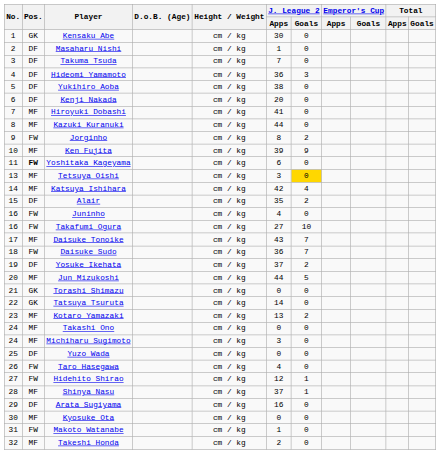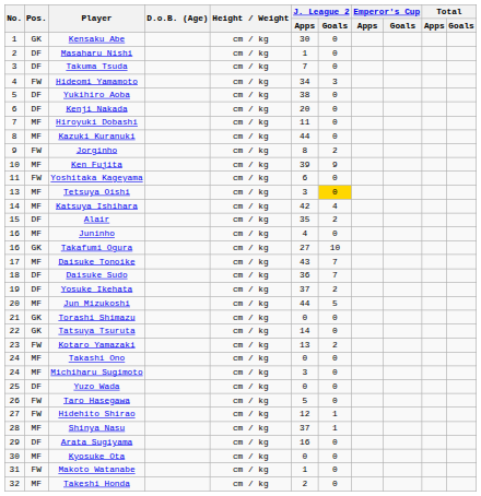Hideomi Yamamoto | Pos.: DF -> FW
Hideomi Yamamoto | J. League 2 / Apps: 36 -> 34
Hiroyuki Dobashi | J. League 2 / Apps: 41 -> 11
Yoshitaka Kageyama | Pos.: bold -> normal
Juninho | Pos.: FW -> MF
Takafumi Ogura | Pos.: FW -> GK
Daisuke Sudo | Pos.: FW -> DF
Kotaro Yamazaki | Pos.: MF -> FW
Taro Hasegawa | J. League 2 / Apps: 4 -> 5
